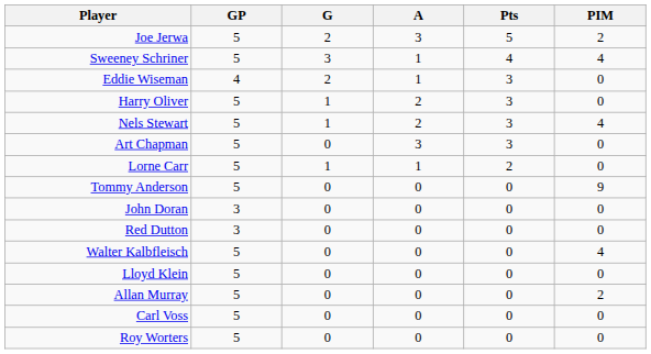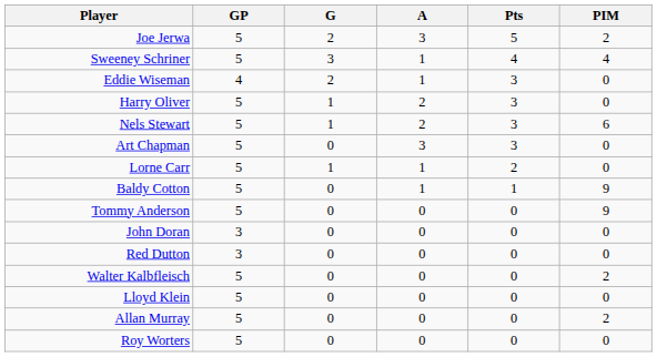Nels Stewart | PIM: 4 -> 6
+ row: Baldy Cotton | 5 | 0 | 1 | 1 | 9
Walter Kalbfleisch | PIM: 4 -> 2
- row: Carl Voss | 5 | 0 | 0 | 0 | 0
